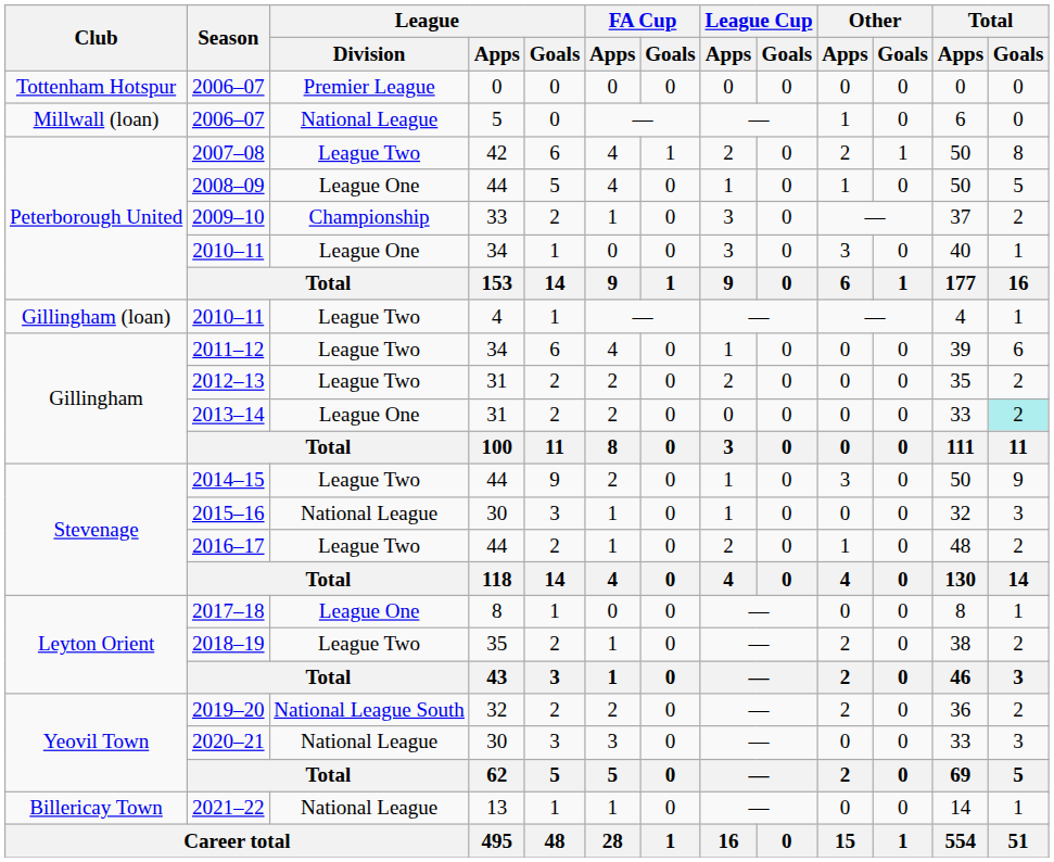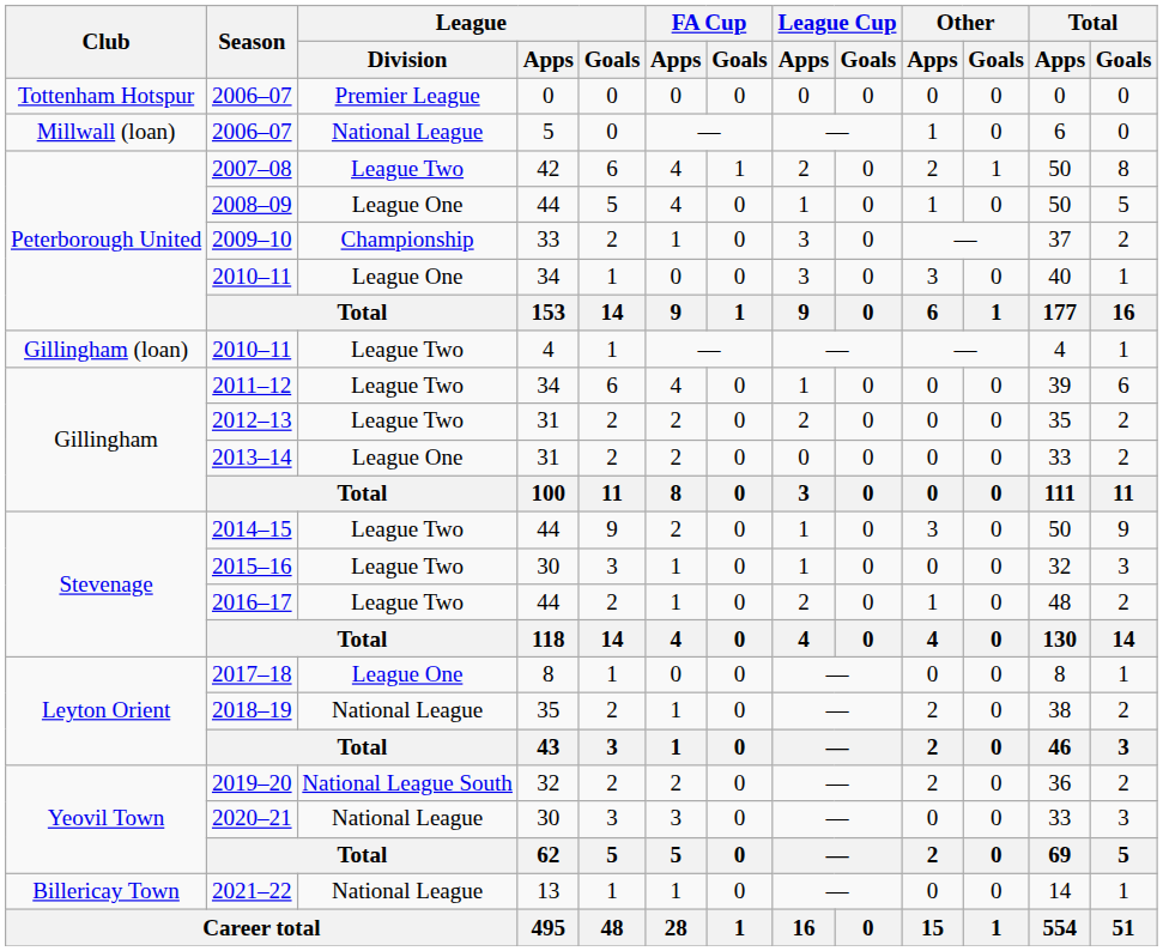2013–14 | Total / Goals: paleturquoise background -> no background
2015–16 | League / Division: National League -> League Two
2018–19 | League / Division: League Two -> National League
